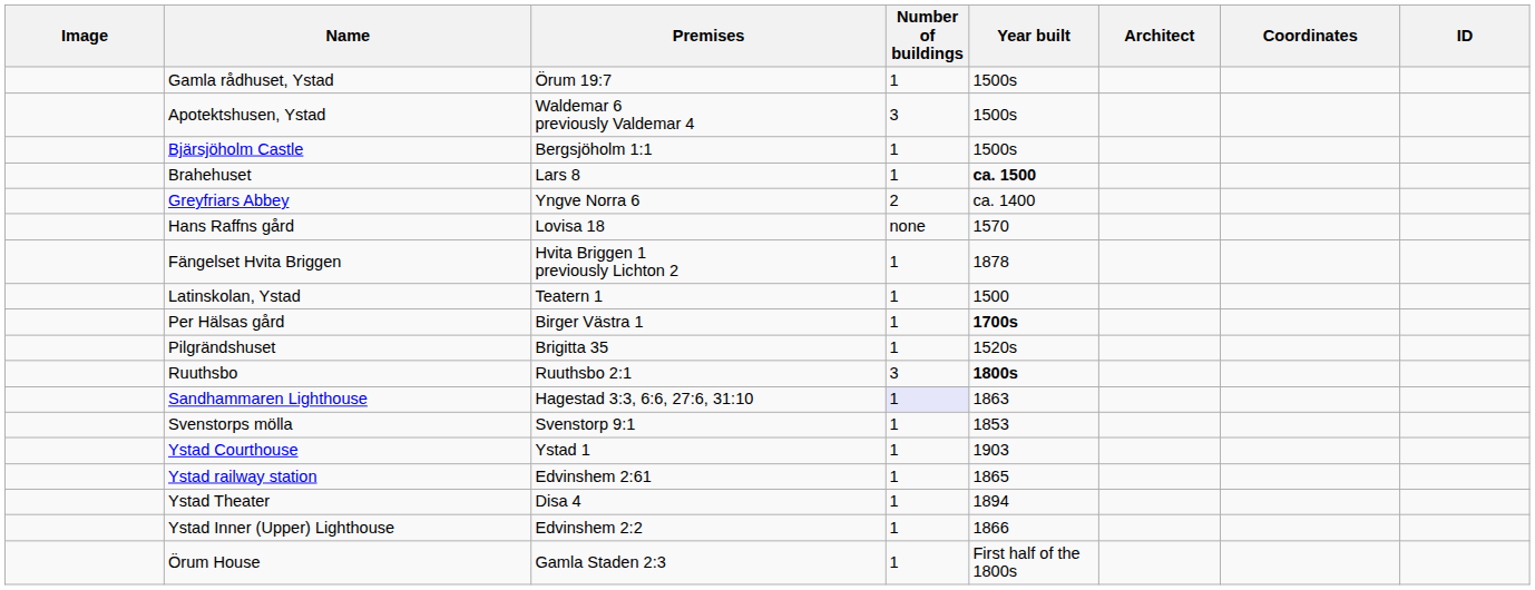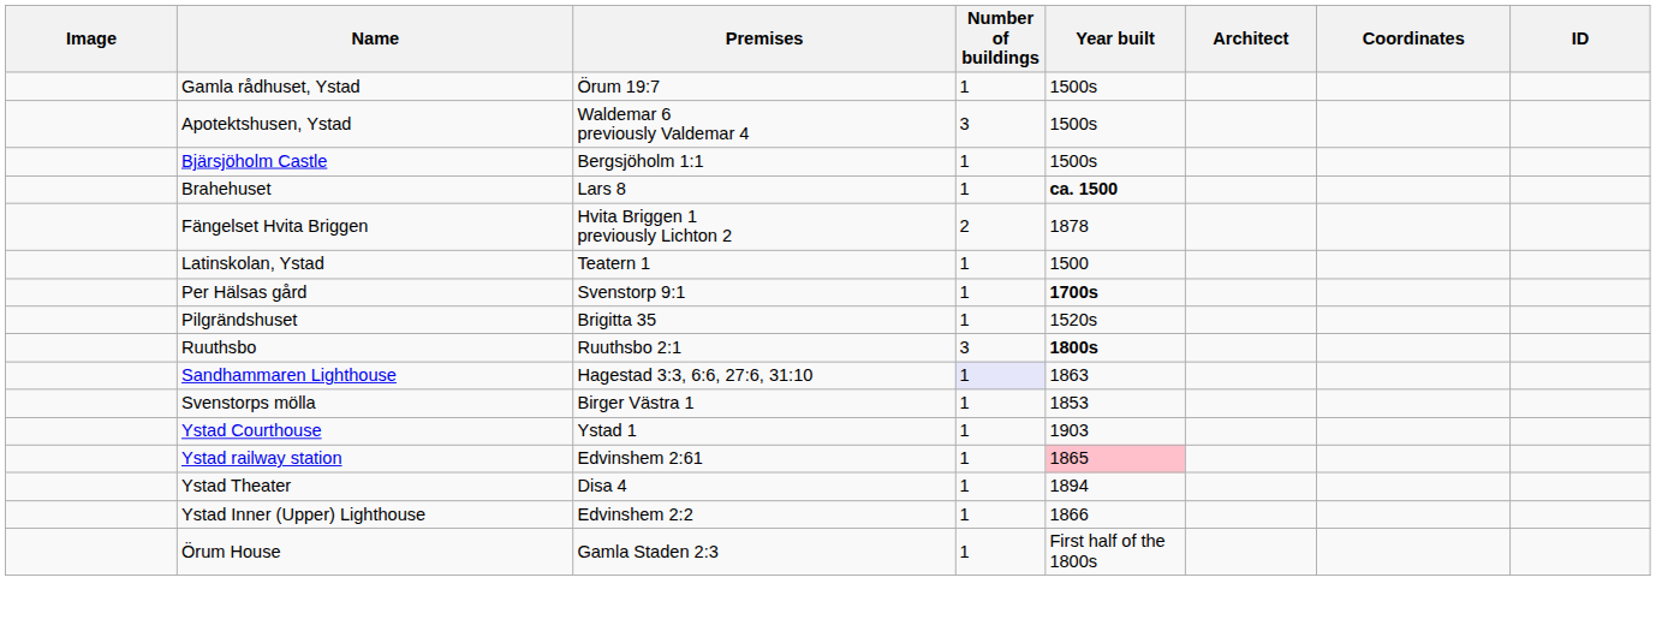- row: Greyfriars Abbey | Yngve Norra 6 | 2 | ca. 1400
- row: Hans Raffns gård | Lovisa 18 | none | 1570
Fängelset Hvita Briggen | Number of buildings: 1 -> 2
Per Hälsas gård | Premises: Birger Västra 1 -> Svenstorp 9:1
Svenstorps mölla | Premises: Svenstorp 9:1 -> Birger Västra 1
Ystad railway station | Year built: no background -> pink background
